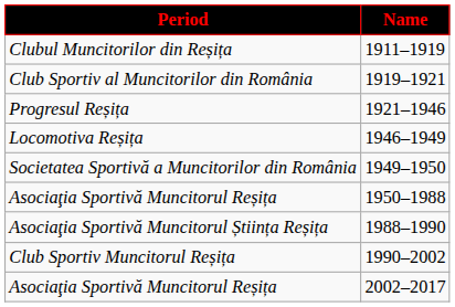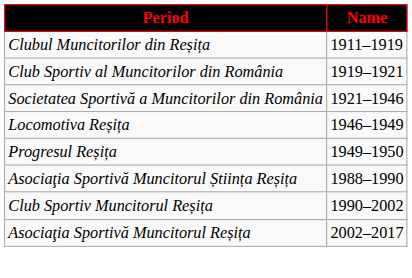1921–1946 | Period: Progresul Reșița -> Societatea Sportivă a Muncitorilor din România
1949–1950 | Period: Societatea Sportivă a Muncitorilor din România -> Progresul Reșița
- row: Asociaţia Sportivă Muncitorul Reșița | 1950–1988
